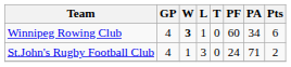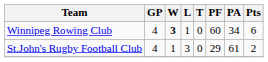St.John's Rugby Football Club | PF: 24 -> 29
St.John's Rugby Football Club | PA: 71 -> 61
